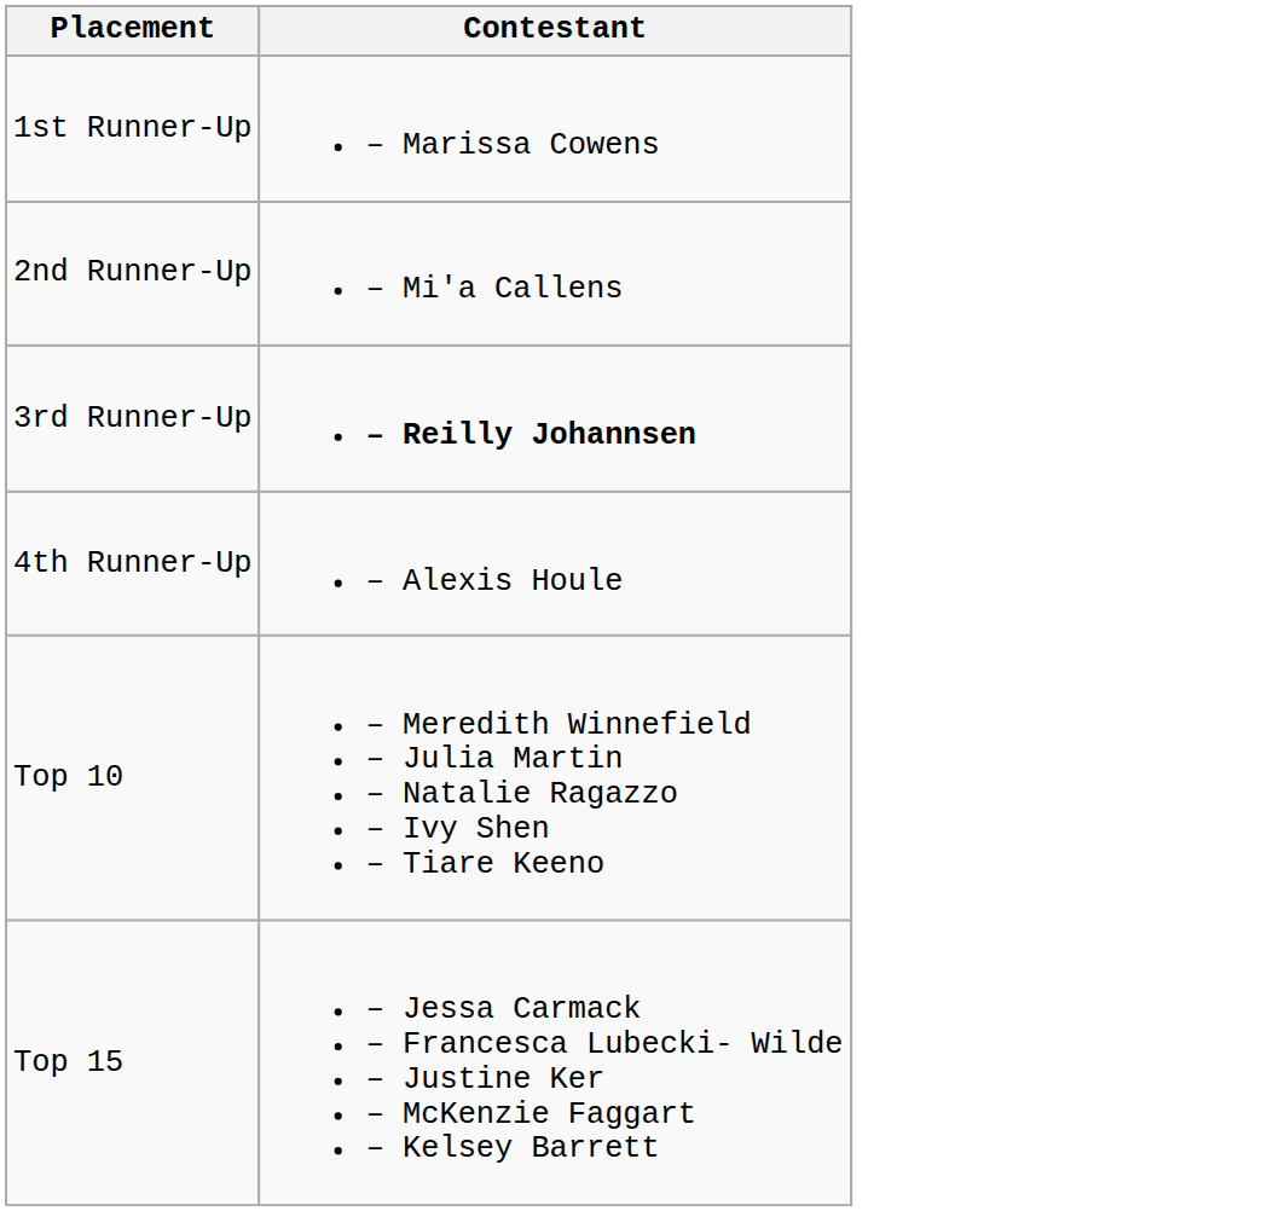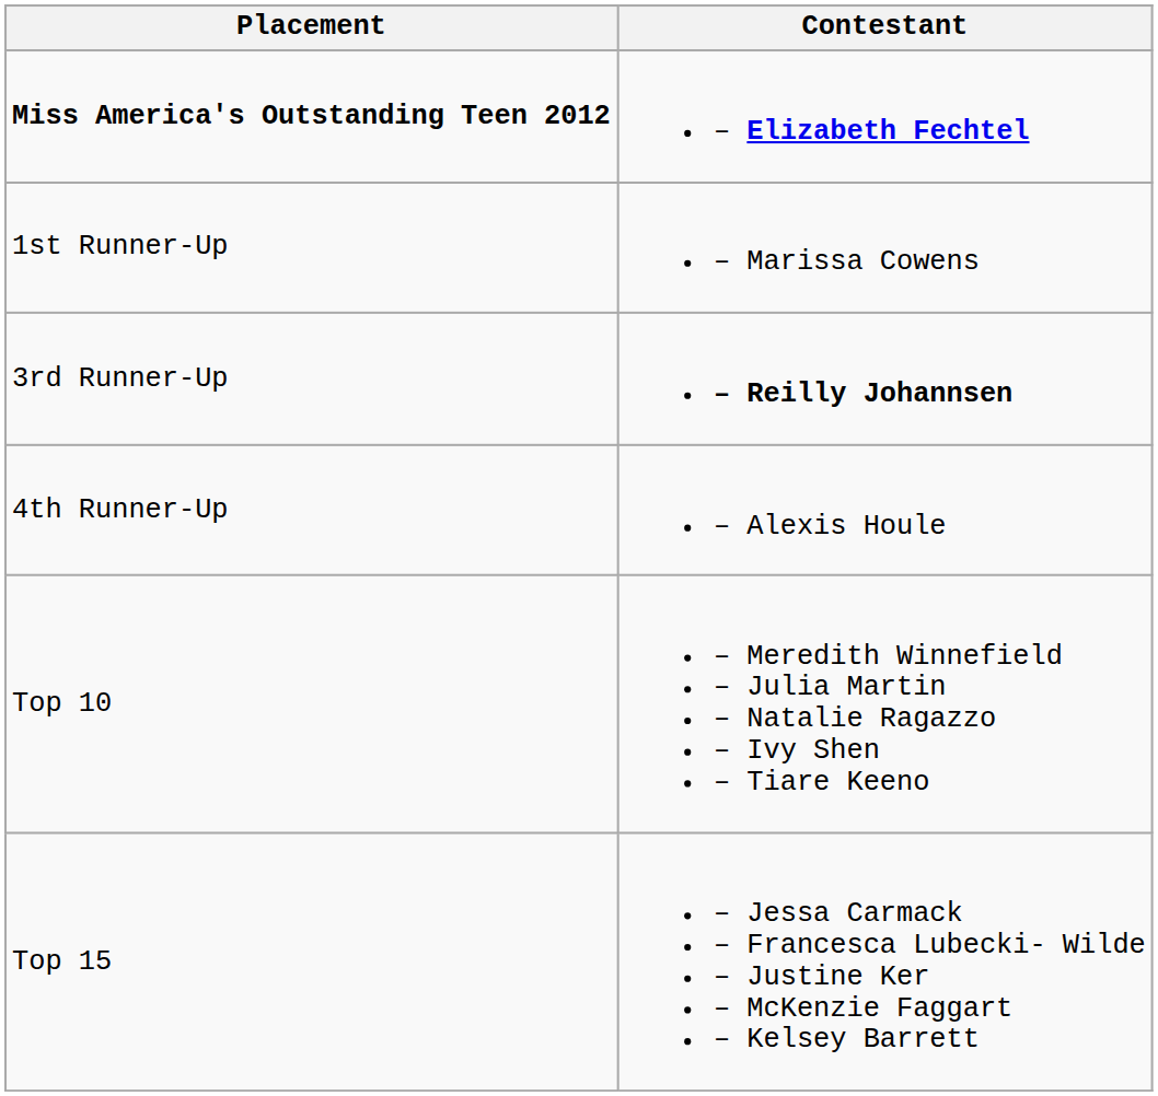+ row: Miss America's Outstanding Teen 2012 | – Elizabeth Fechtel
- row: 2nd Runner-Up | – Mi'a Callens
